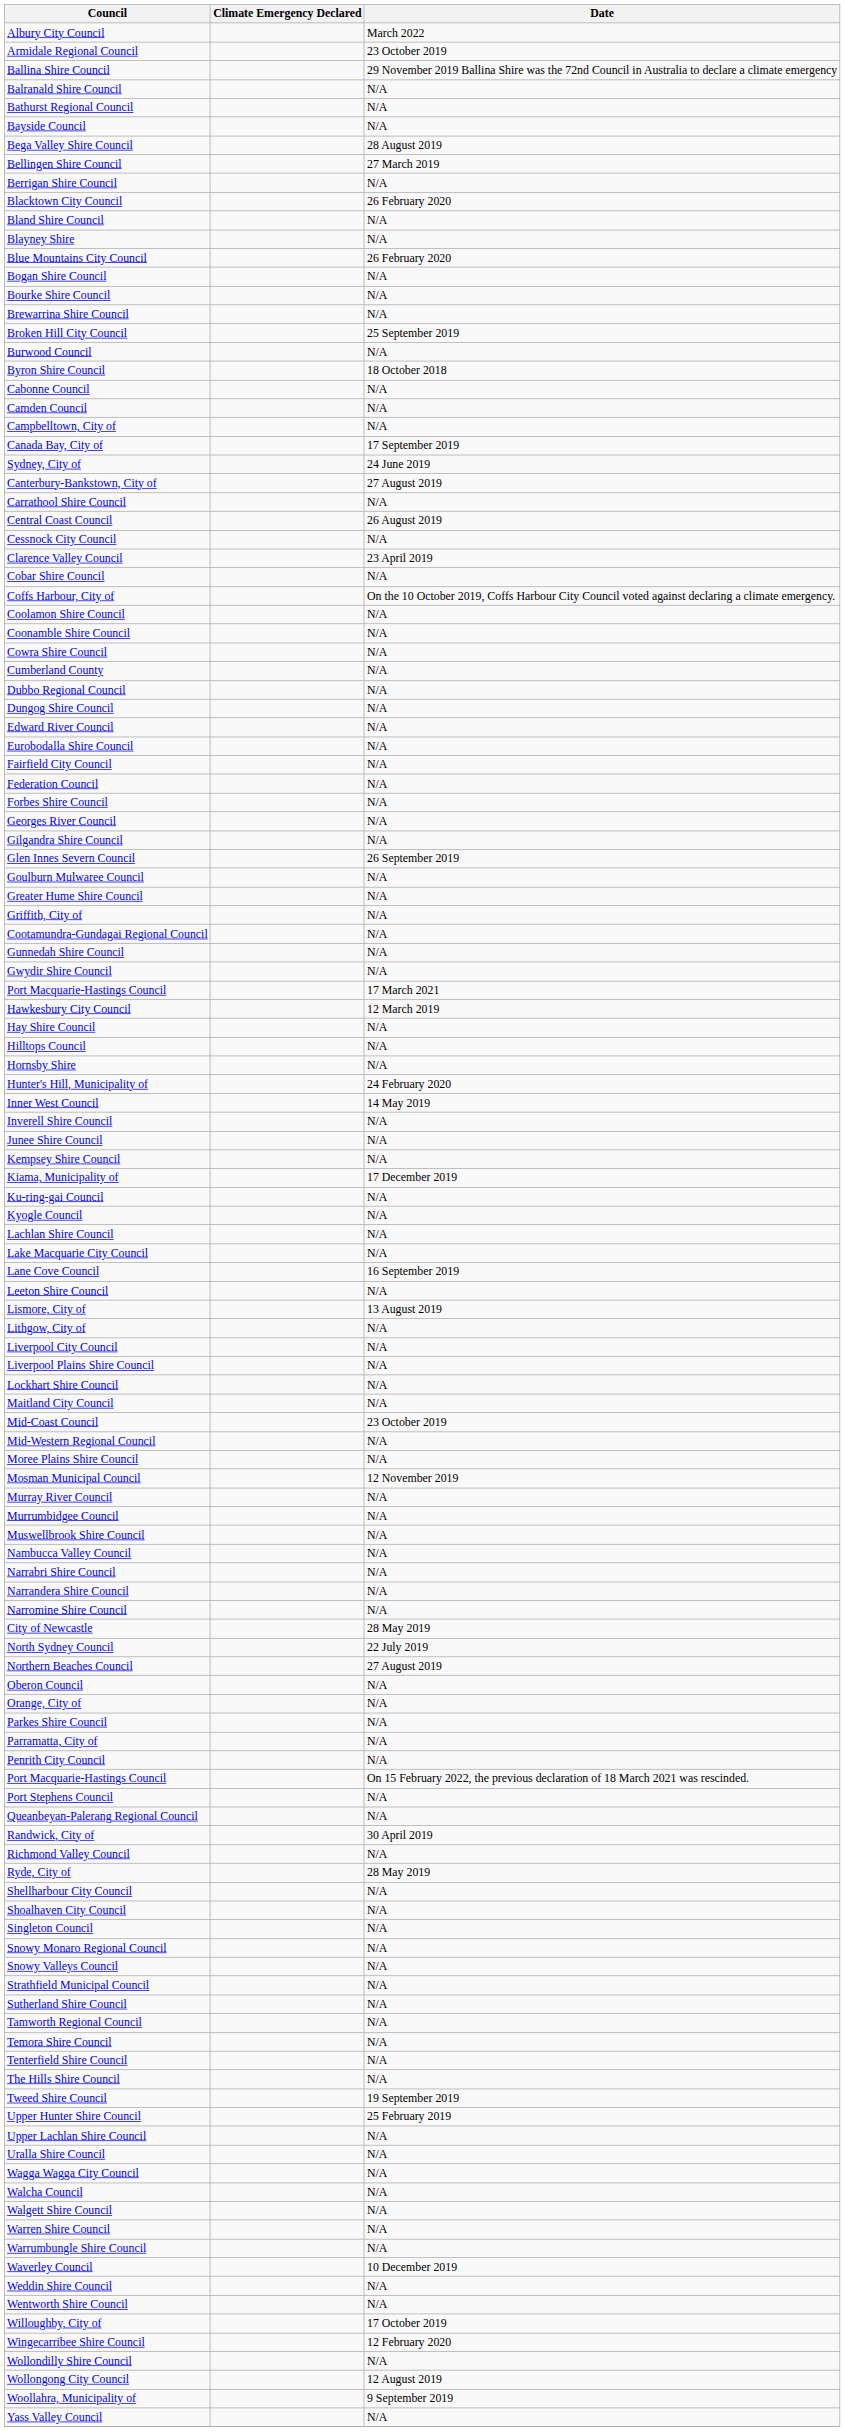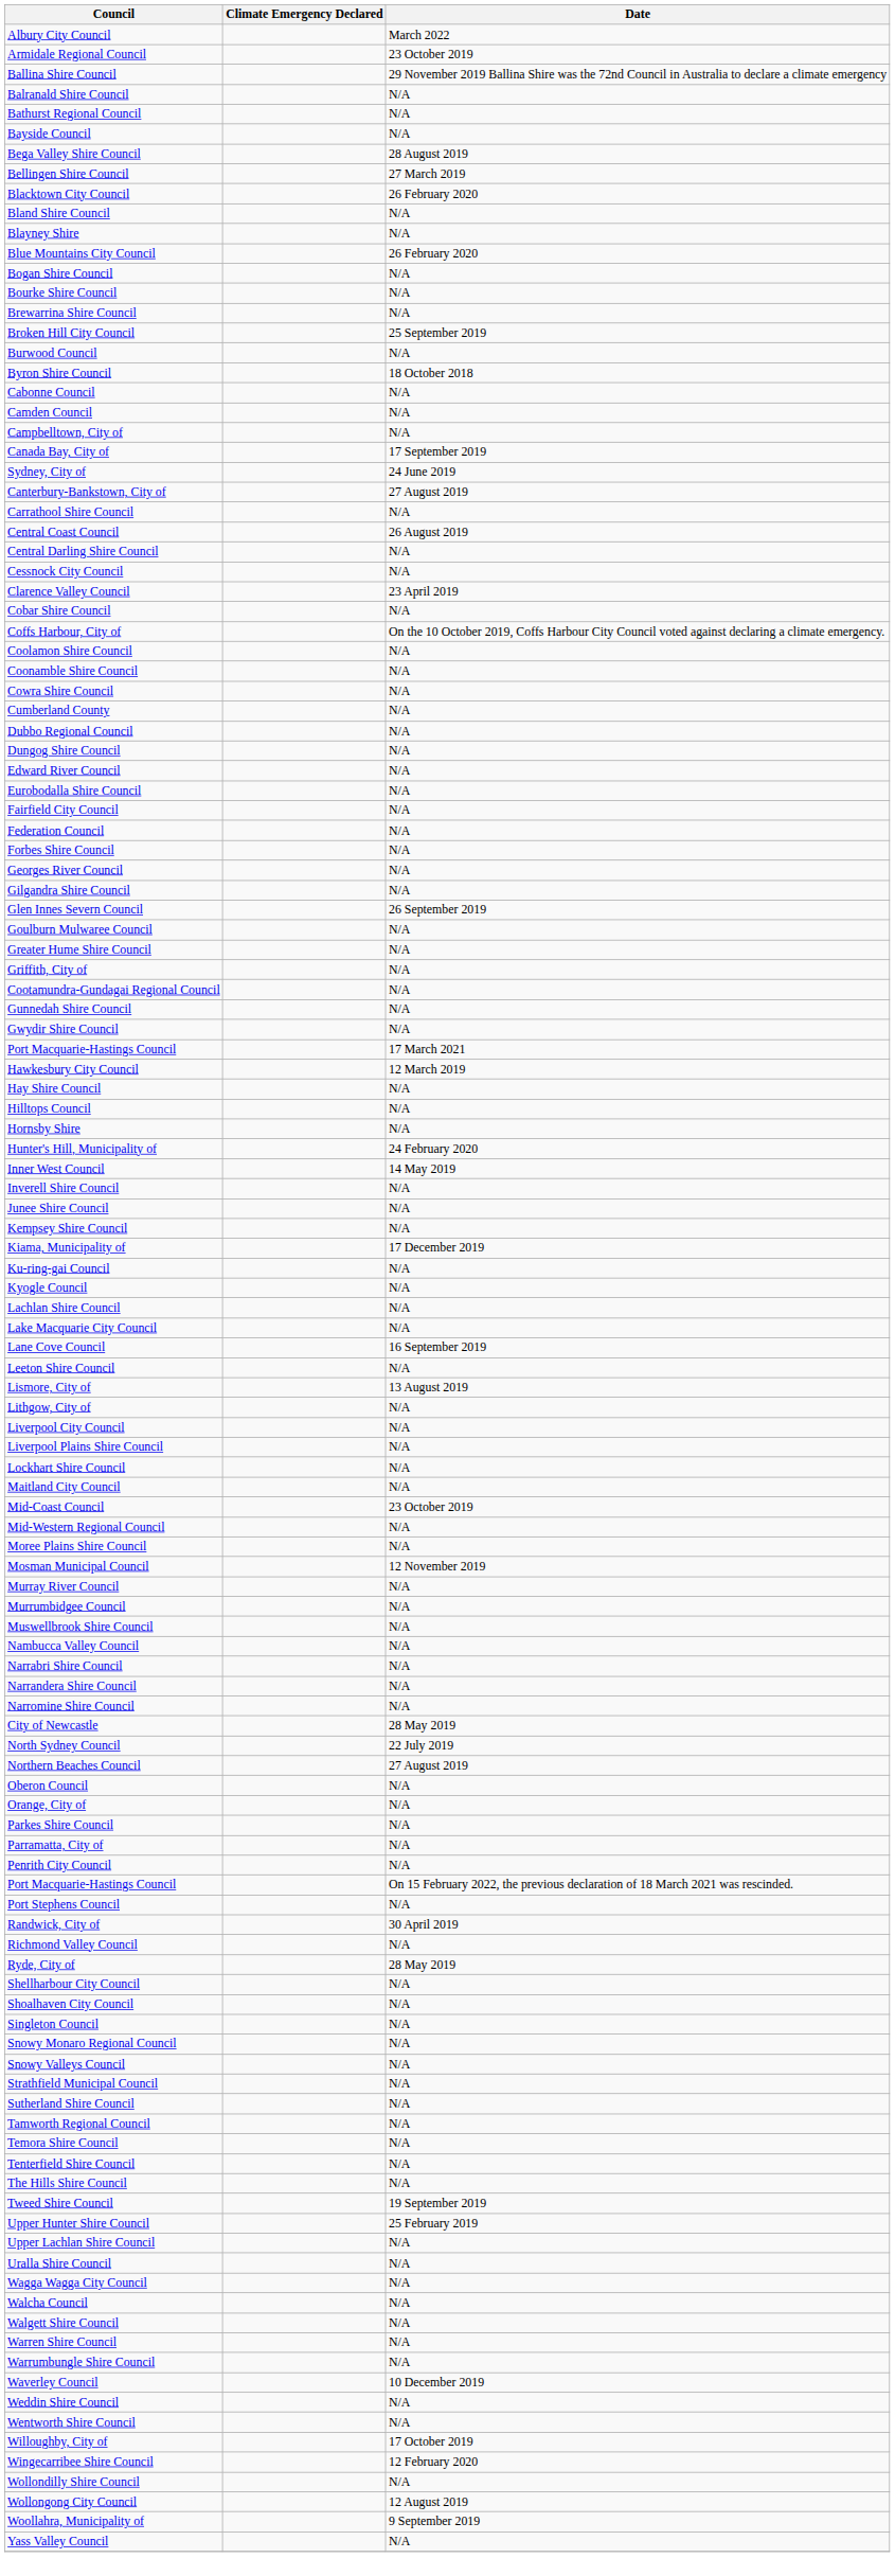- row: Berrigan Shire Council | N/A
+ row: Central Darling Shire Council | N/A
- row: Queanbeyan-Palerang Regional Council | N/A
